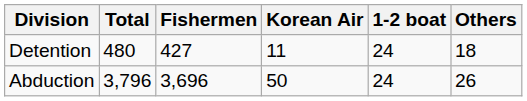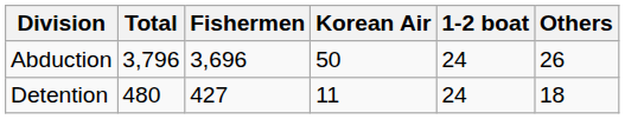rows swapped: Abduction <-> Detention
